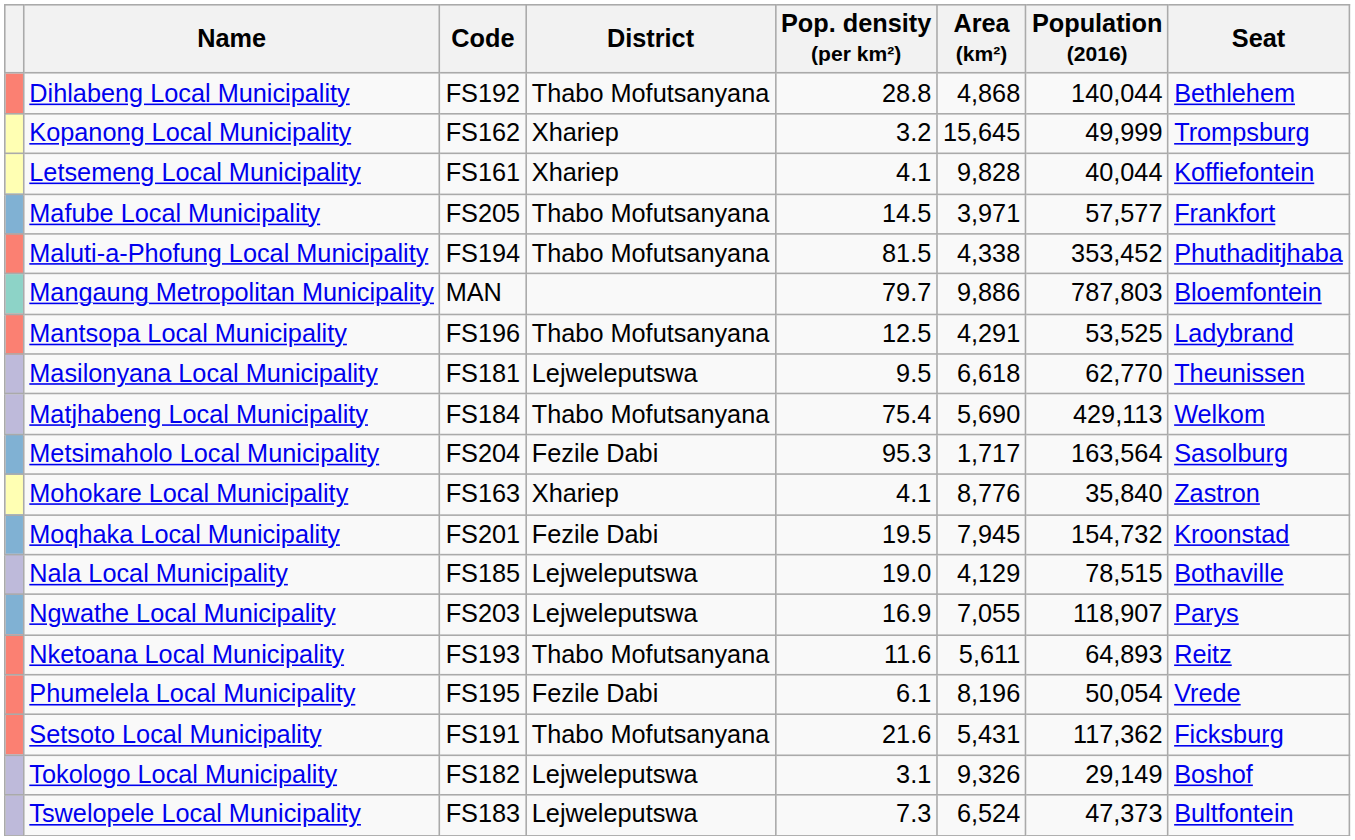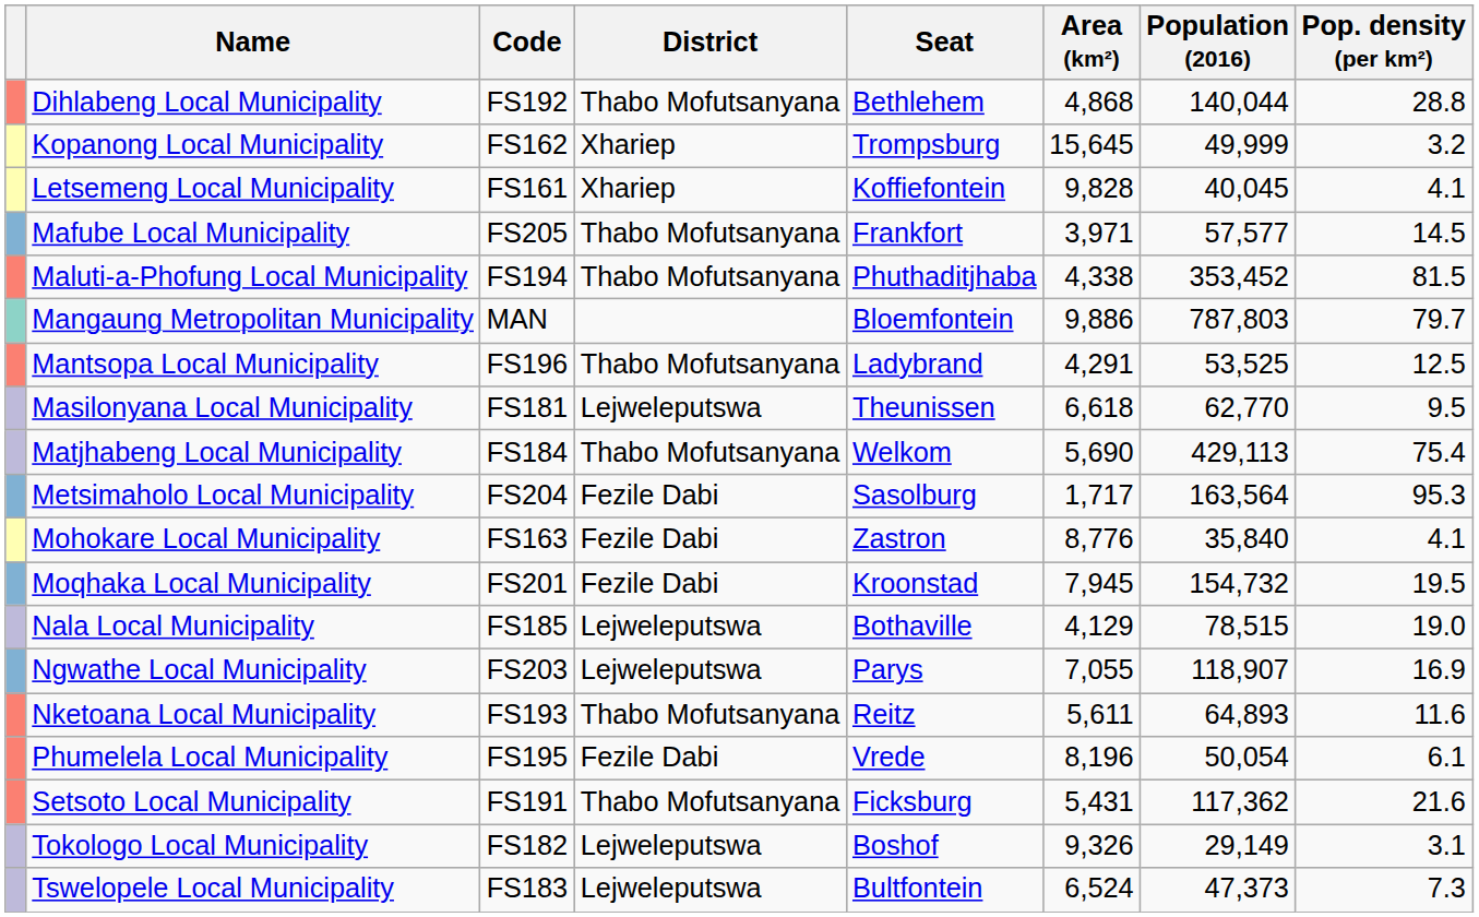columns swapped: Seat <-> Pop. density (per km²)
Letsemeng Local Municipality | Population (2016): 40,044 -> 40,045
Mohokare Local Municipality | District: Xhariep -> Fezile Dabi
